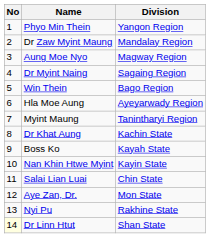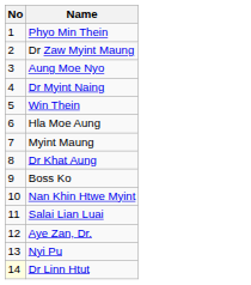- column: Division | Yangon Region | Mandalay Region | Magway Region | Sagaing Region | Bago Region | Ayeyarwady Region | Tanintharyi Region | Kachin State | Kayah State | Kayin State | Chin State | Mon State | Rakhine State | Shan State
